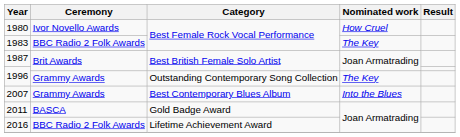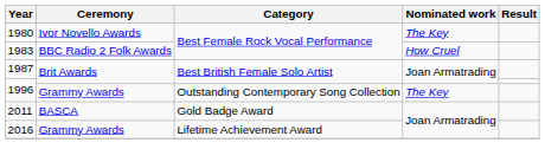1980 | Nominated work: How Cruel -> The Key
1983 | Nominated work: The Key -> How Cruel
- row: 2007 | Grammy Awards | Best Contemporary Blues Album | Into the Blues
2016 | Ceremony: BBC Radio 2 Folk Awards -> Grammy Awards
